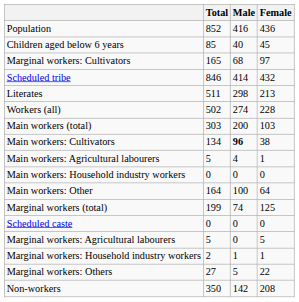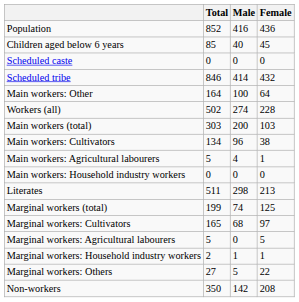rows swapped: Scheduled caste <-> Marginal workers: Cultivators
rows swapped: Literates <-> Main workers: Other
Main workers: Cultivators | Male: bold -> normal
